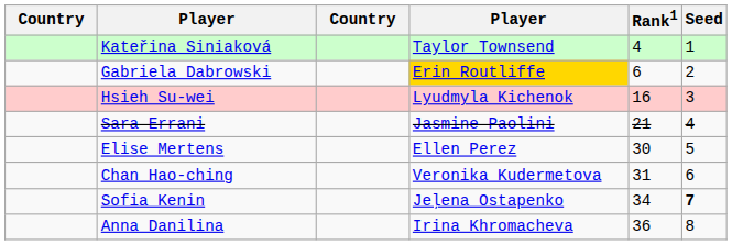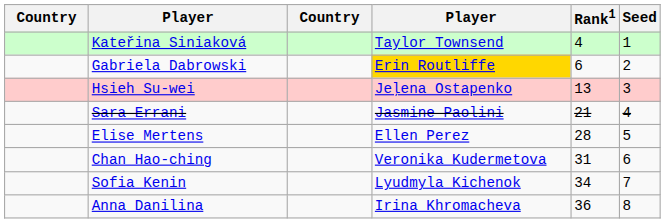Hsieh Su-wei | column 4: Lyudmyla Kichenok -> Jeļena Ostapenko
Hsieh Su-wei | Rank1: 16 -> 13
Elise Mertens | Rank1: 30 -> 28
Sofia Kenin | column 4: Jeļena Ostapenko -> Lyudmyla Kichenok
Sofia Kenin | Seed: bold -> normal
